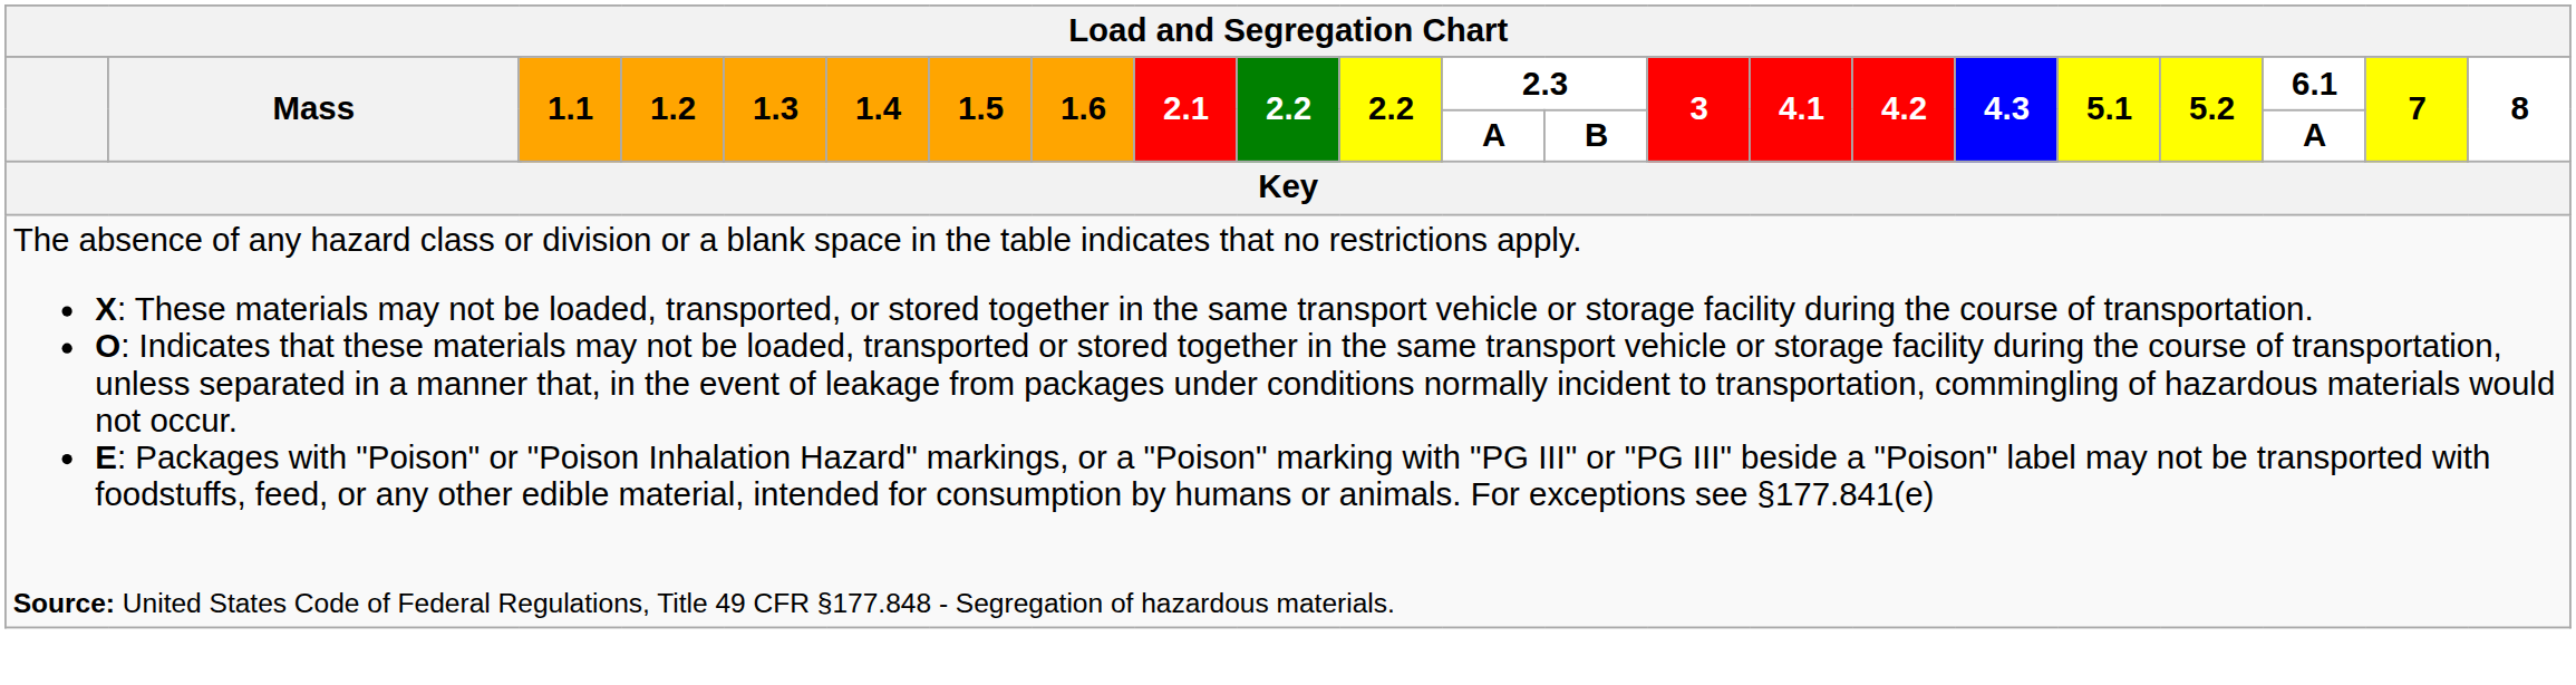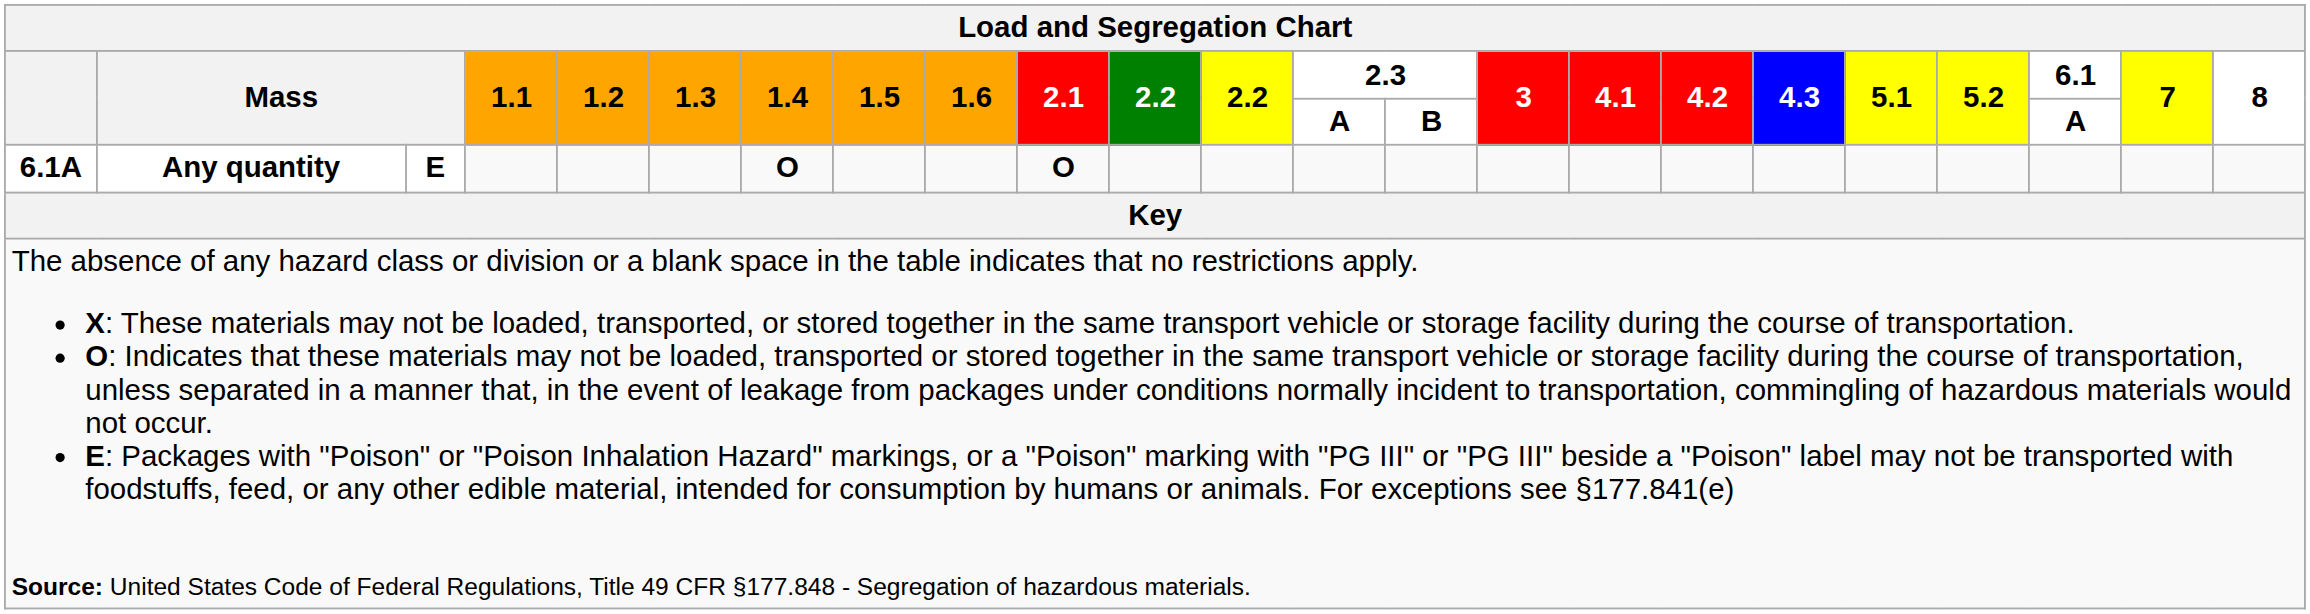+ row: 6.1A | Any quantity | E | O | O
